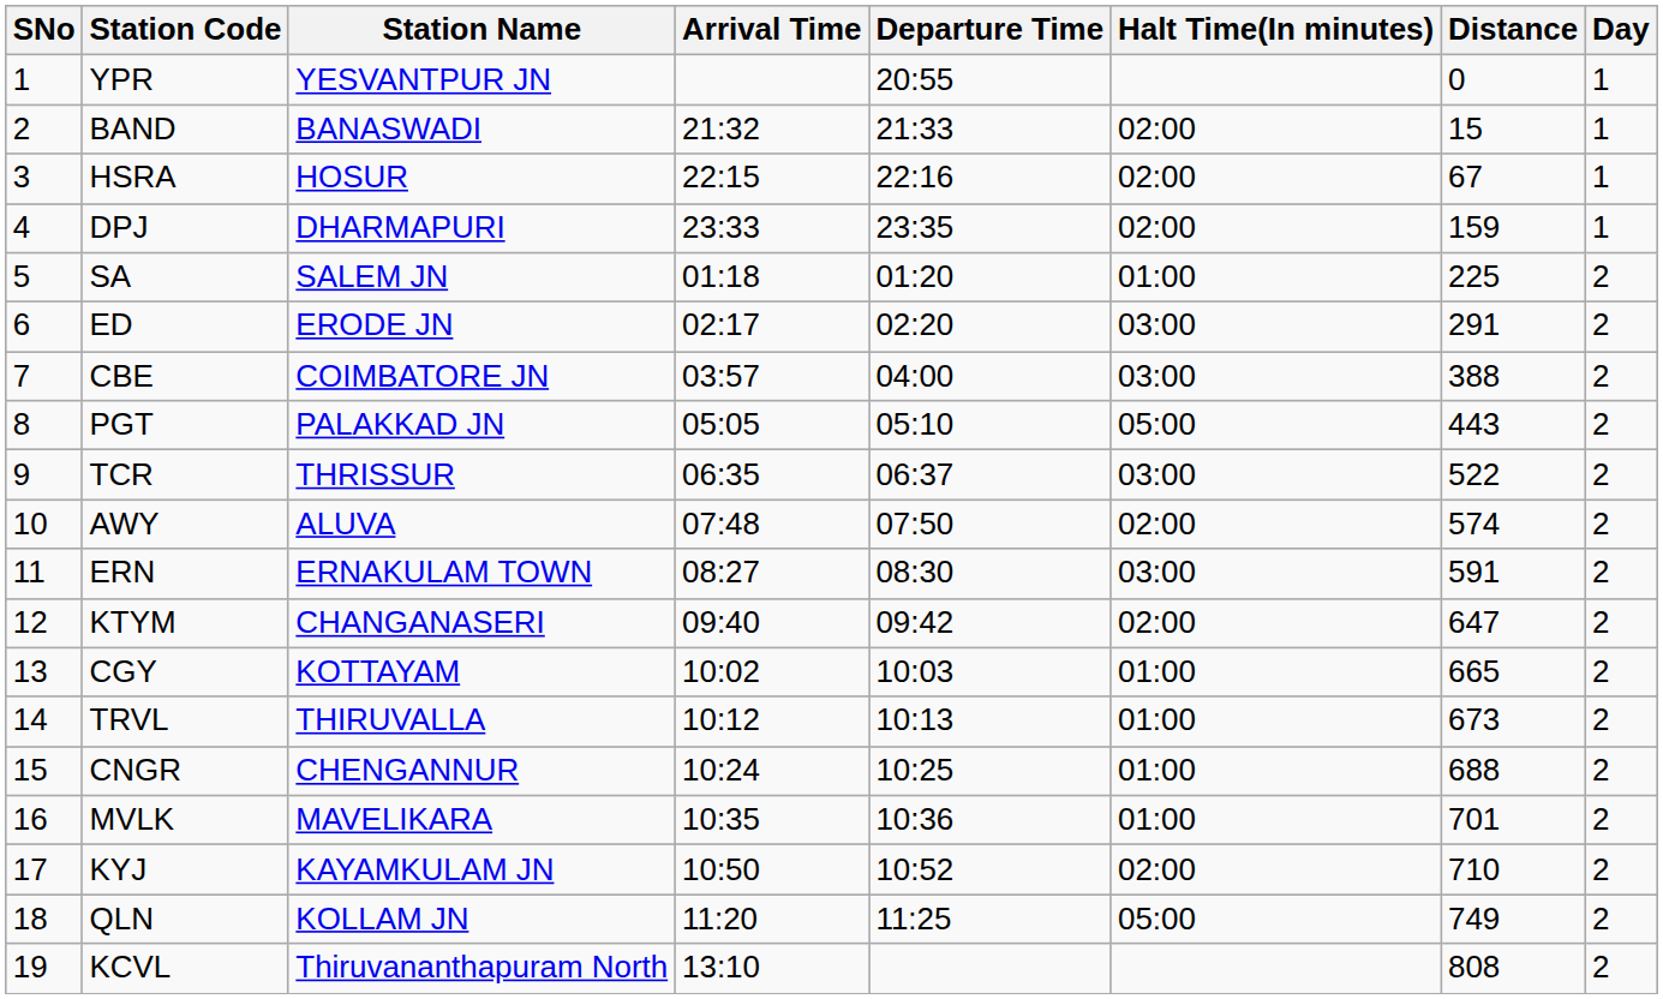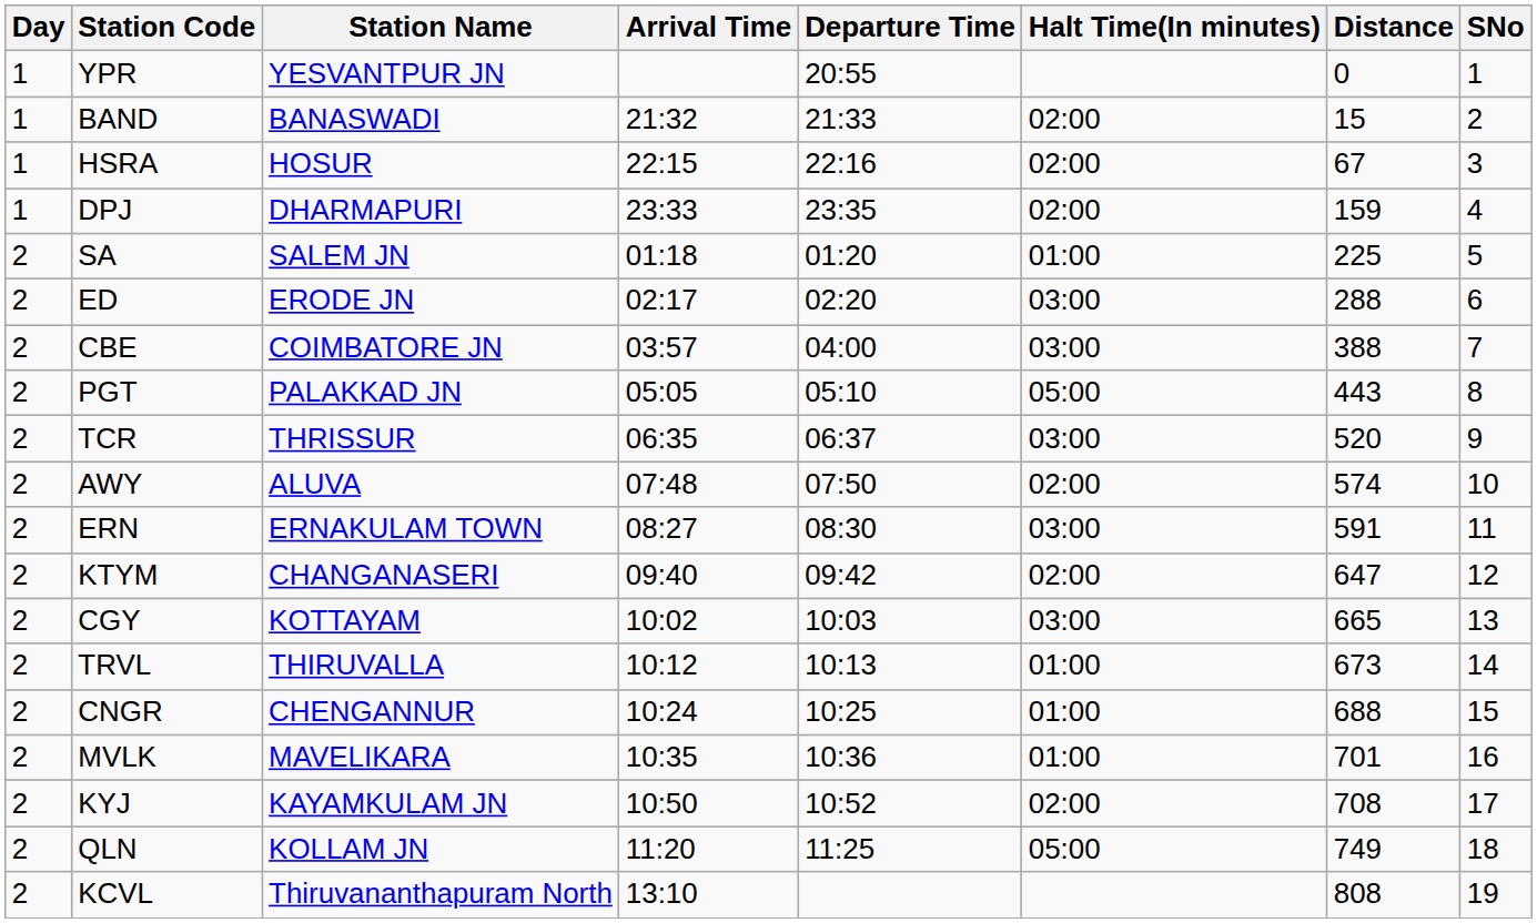columns swapped: SNo <-> Day
ED | Distance: 291 -> 288
TCR | Distance: 522 -> 520
CGY | Halt Time(In minutes): 01:00 -> 03:00
KYJ | Distance: 710 -> 708
